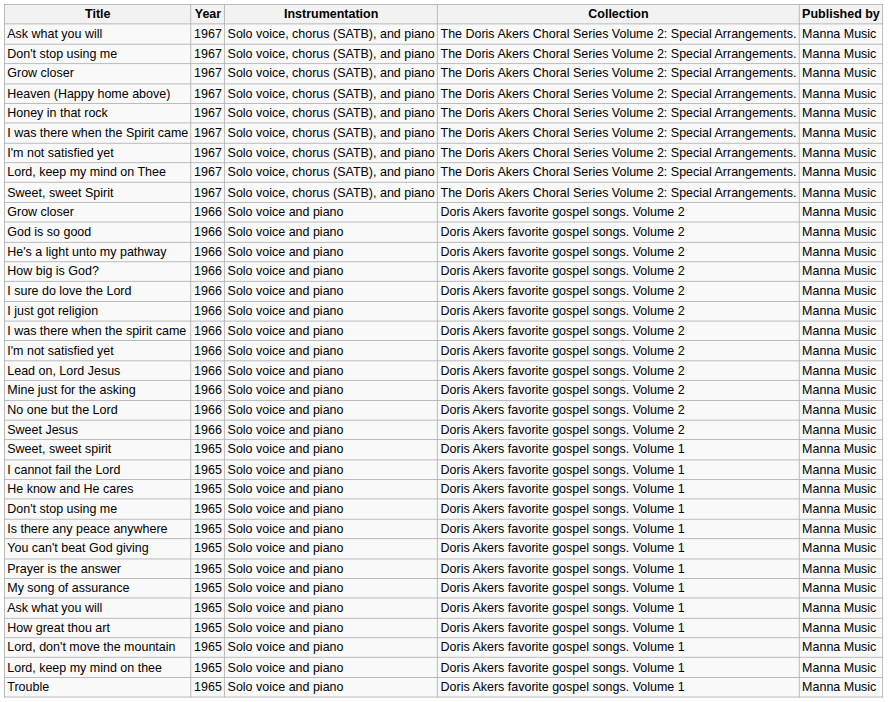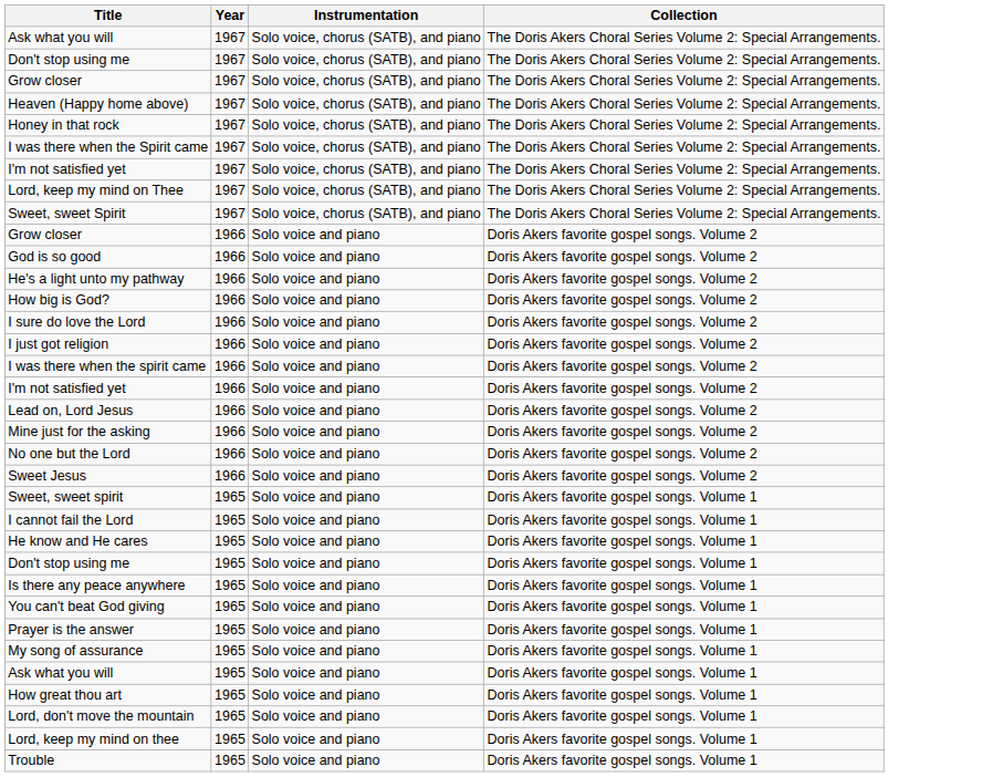- column: Published by | Manna Music | Manna Music | Manna Music | Manna Music | Manna Music | Manna Music | Manna Music | Manna Music | Manna Music | Manna Music | Manna Music | Manna Music | Manna Music | Manna Music | Manna Music | Manna Music | Manna Music | Manna Music | Manna Music | Manna Music | Manna Music | Manna Music | Manna Music | Manna Music | Manna Music | Manna Music | Manna Music | Manna Music | Manna Music | Manna Music | Manna Music | Manna Music | Manna Music | Manna Music
